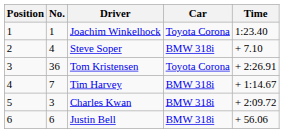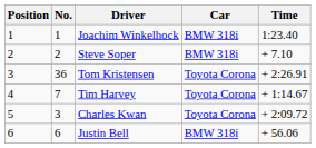Joachim Winkelhock | Car: Toyota Corona -> BMW 318i
Steve Soper | No.: 4 -> 2
Tim Harvey | Car: BMW 318i -> Toyota Corona
Charles Kwan | Car: BMW 318i -> Toyota Corona
